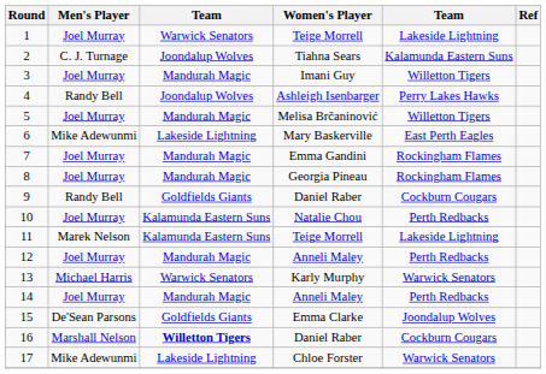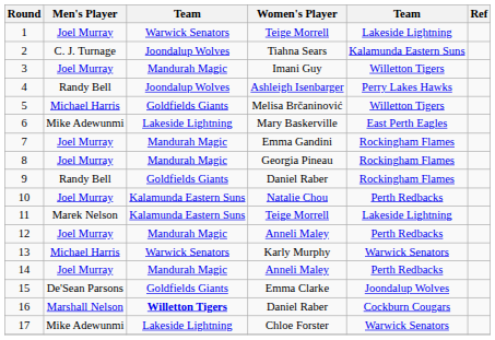5 | Men's Player: Joel Murray -> Michael Harris
5 | column 3: Mandurah Magic -> Goldfields Giants
9 | column 5: Cockburn Cougars -> Rockingham Flames
